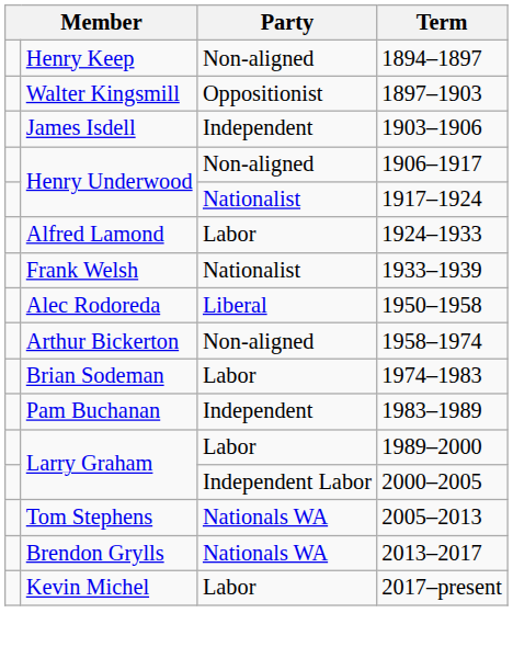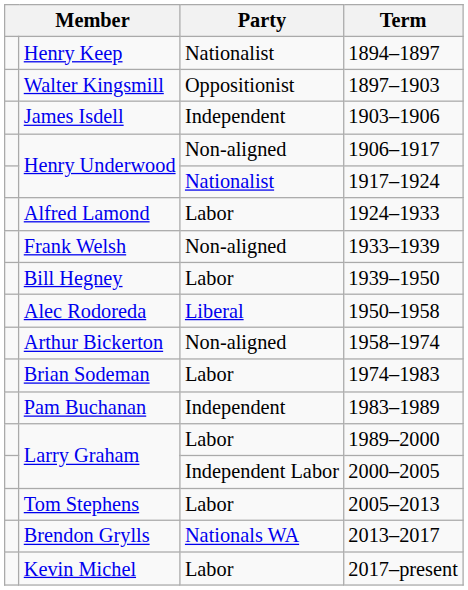1894–1897 | Party: Non-aligned -> Nationalist
1933–1939 | Party: Nationalist -> Non-aligned
+ row: Bill Hegney | Labor | 1939–1950
2005–2013 | Party: Nationals WA -> Labor
